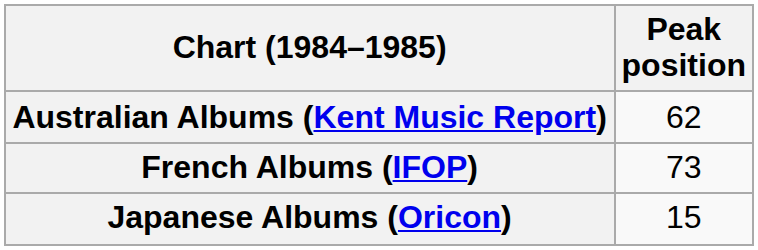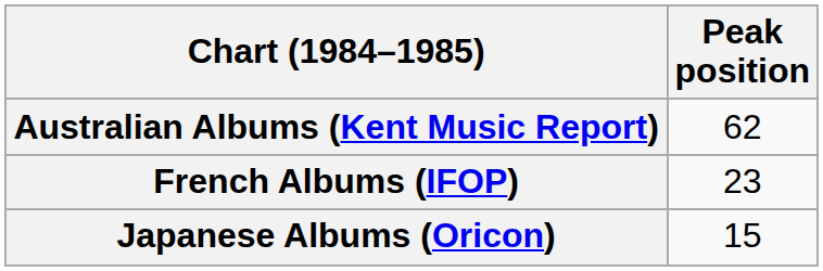French Albums (IFOP) | Peak position: 73 -> 23
